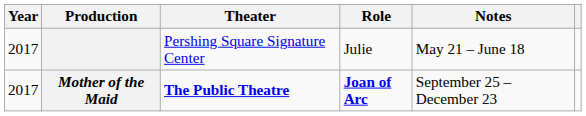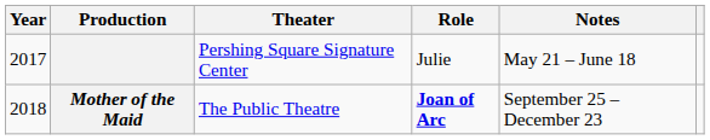Mother of the Maid | Year: 2017 -> 2018
Mother of the Maid | Theater: bold -> normal
